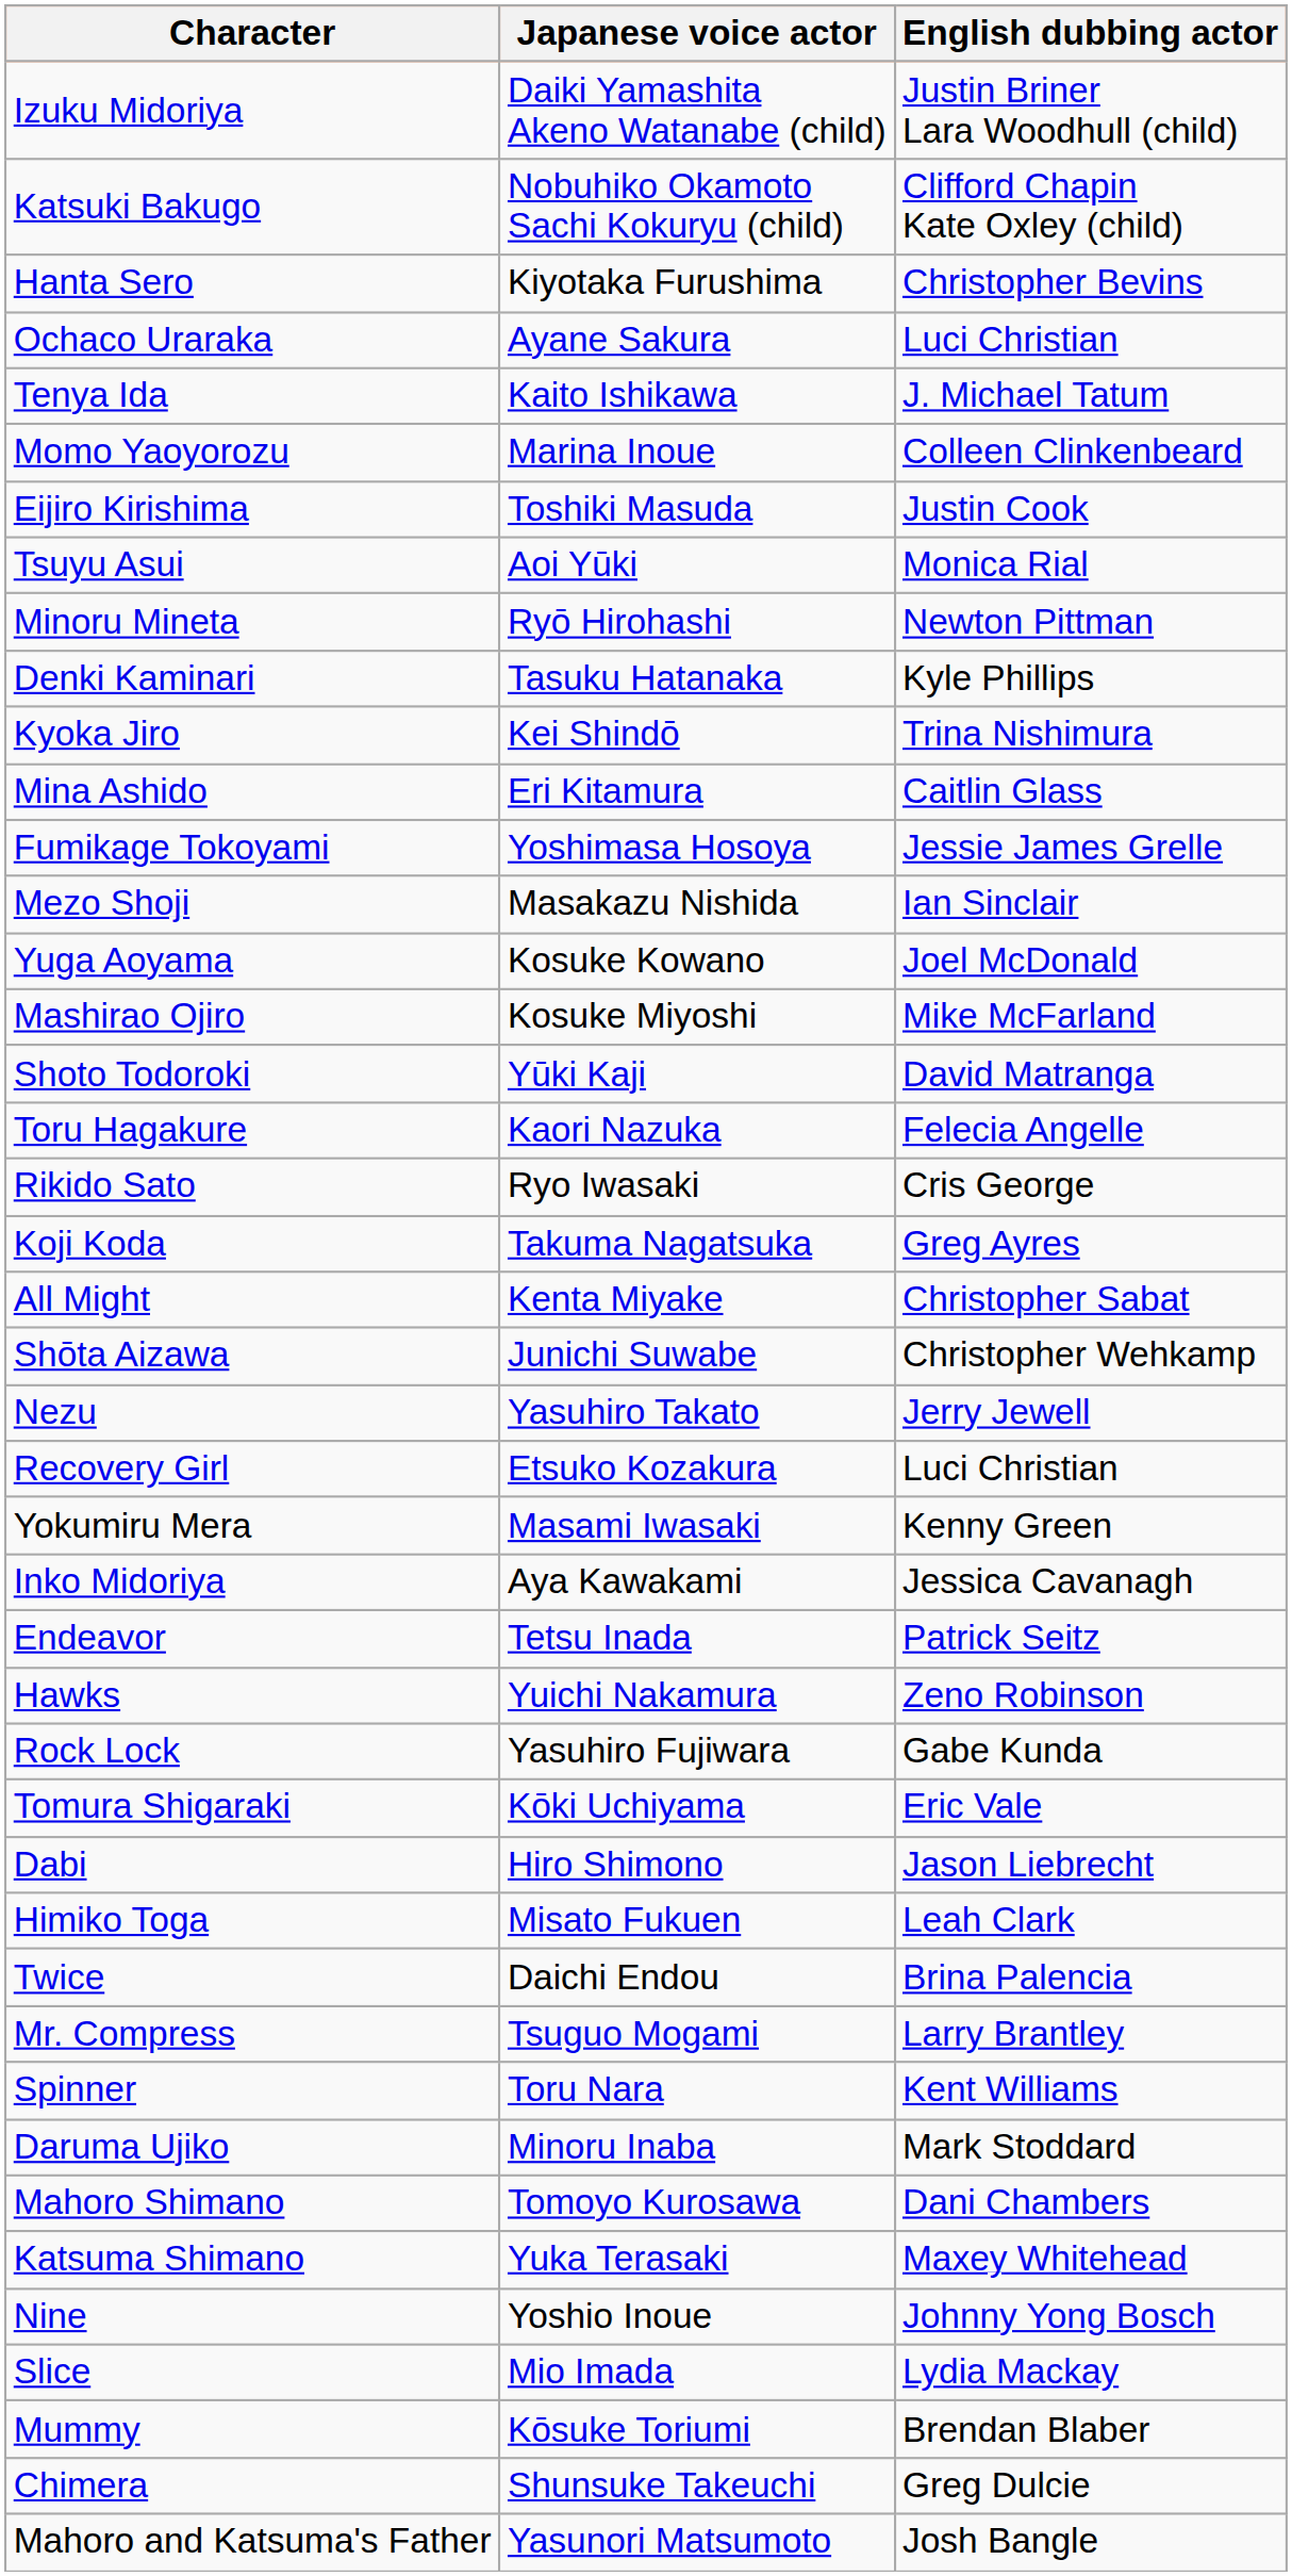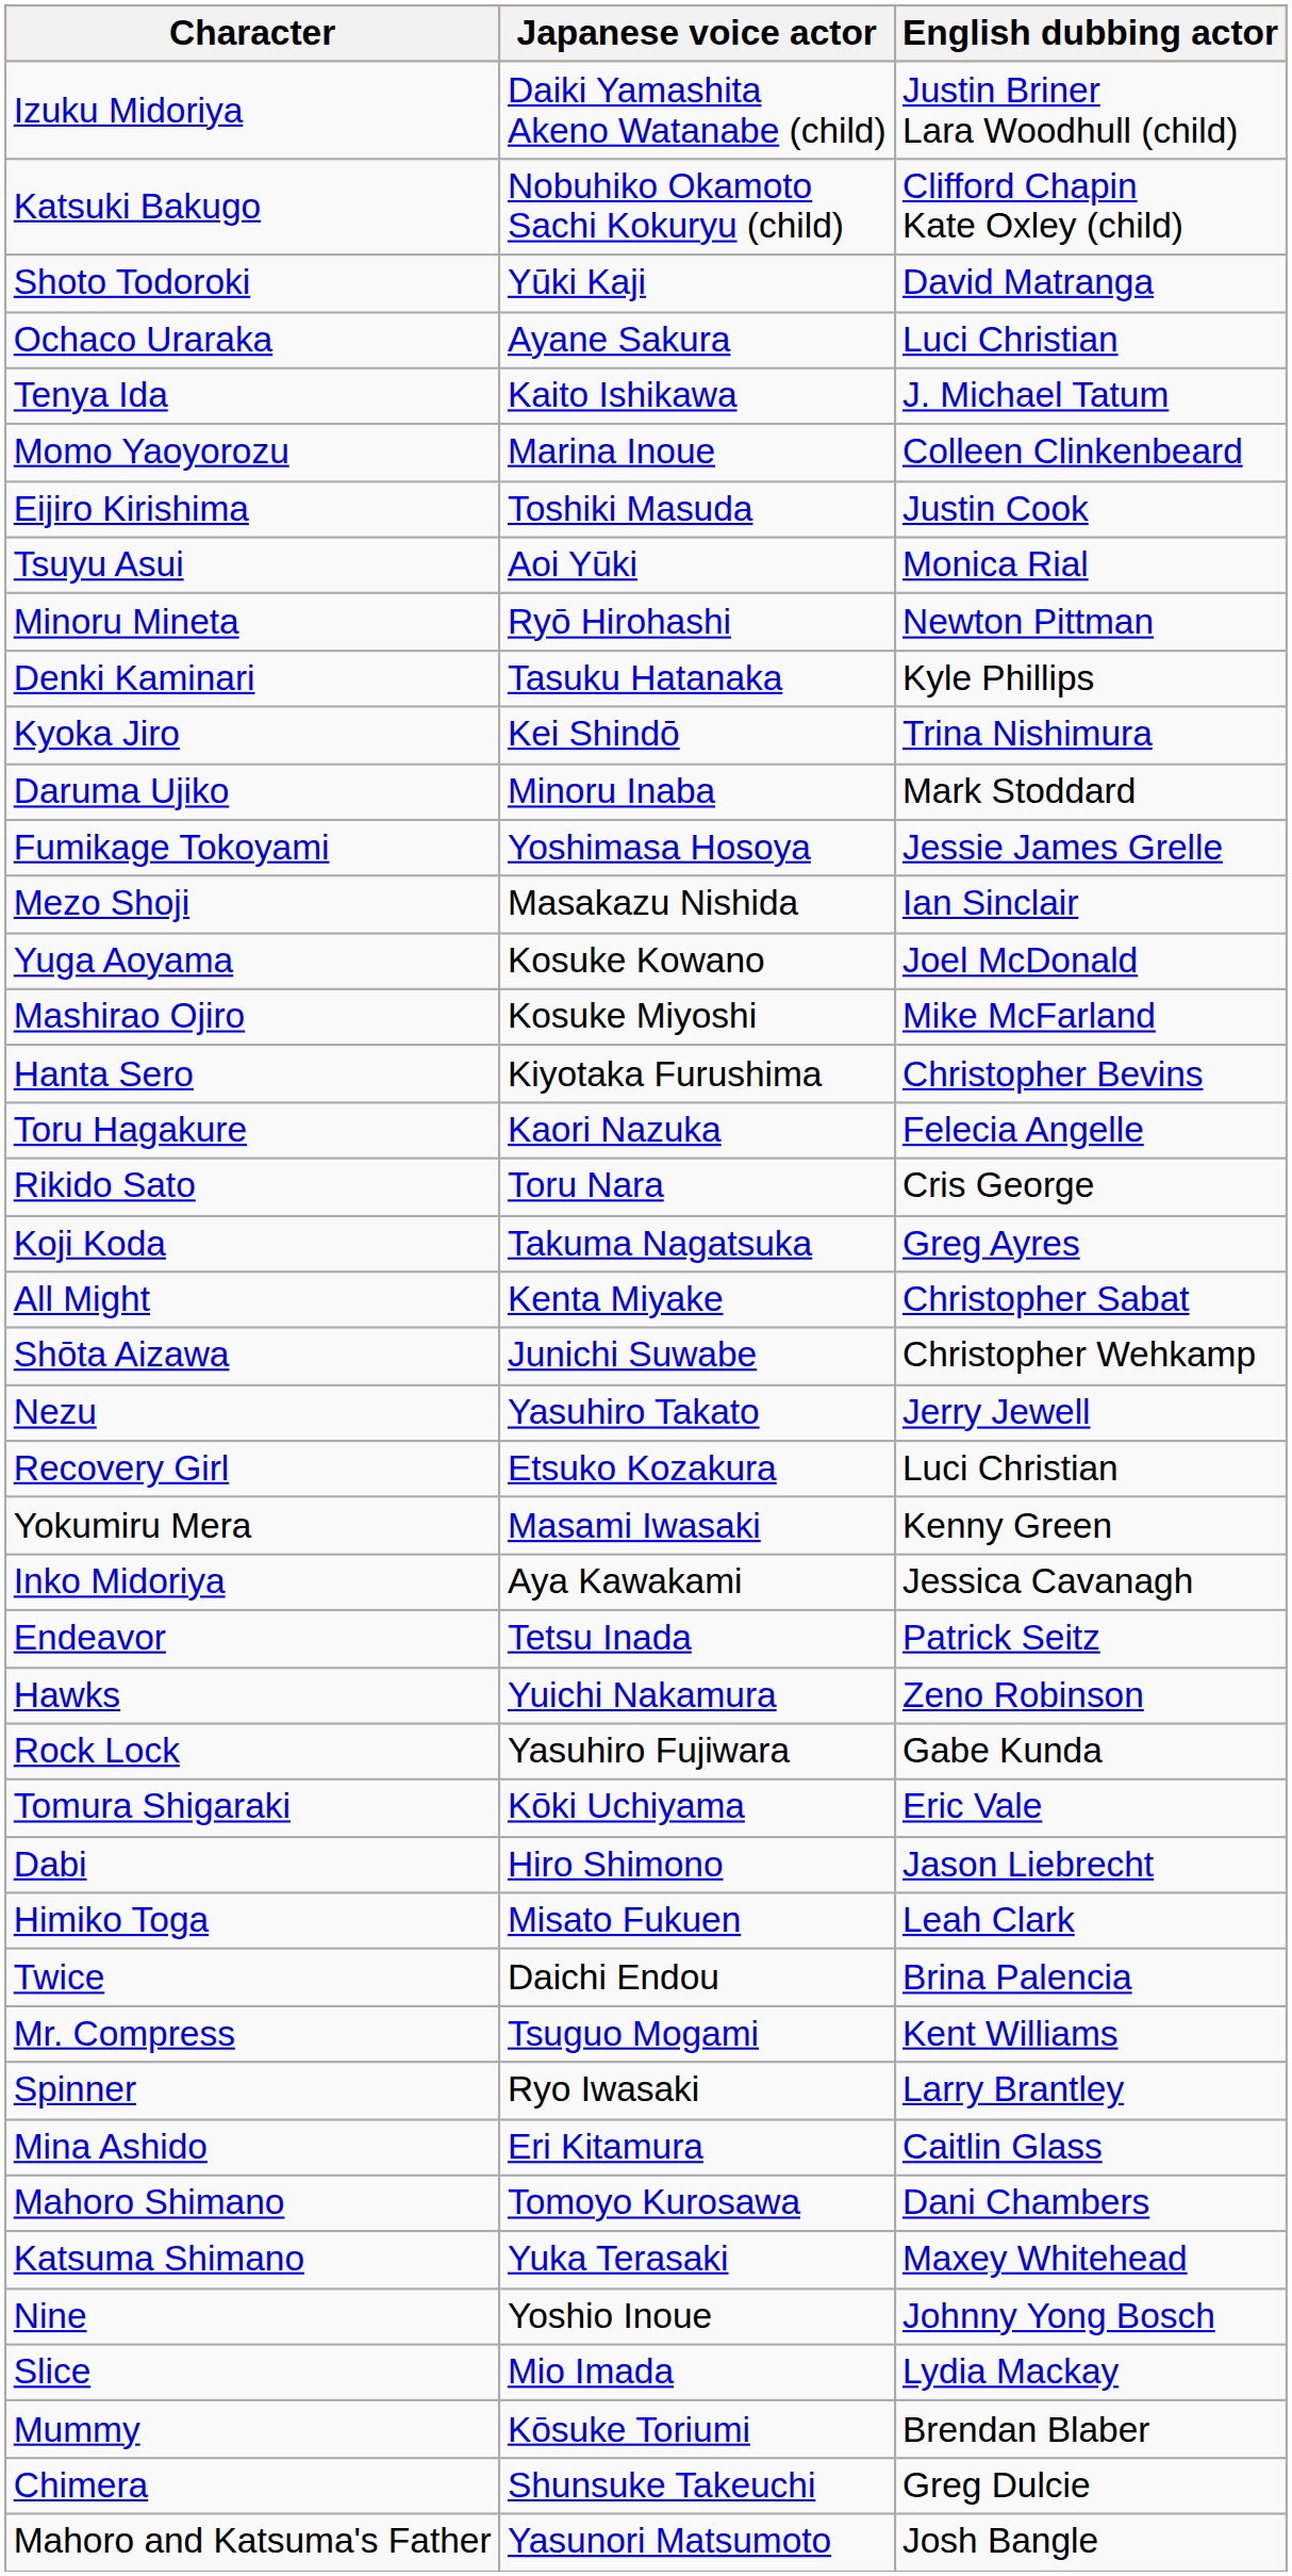rows swapped: Shoto Todoroki <-> Hanta Sero
rows swapped: Mina Ashido <-> Daruma Ujiko
Rikido Sato | Japanese voice actor: Ryo Iwasaki -> Toru Nara
Mr. Compress | English dubbing actor: Larry Brantley -> Kent Williams
Spinner | Japanese voice actor: Toru Nara -> Ryo Iwasaki
Spinner | English dubbing actor: Kent Williams -> Larry Brantley
